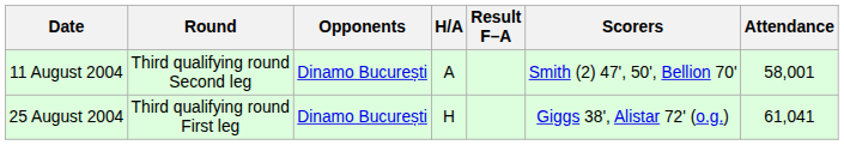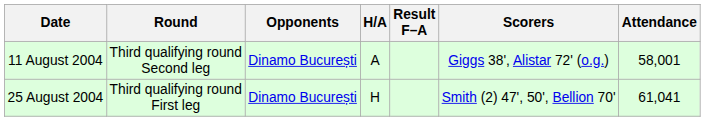11 August 2004 | Scorers: Smith (2) 47', 50', Bellion 70' -> Giggs 38', Alistar 72' (o.g.)
25 August 2004 | Scorers: Giggs 38', Alistar 72' (o.g.) -> Smith (2) 47', 50', Bellion 70'
